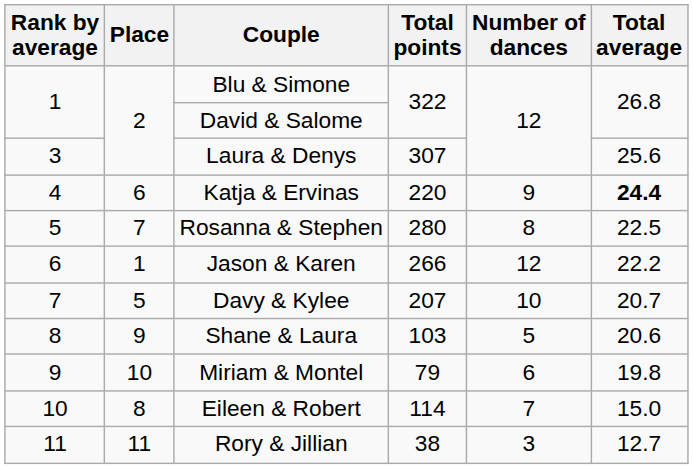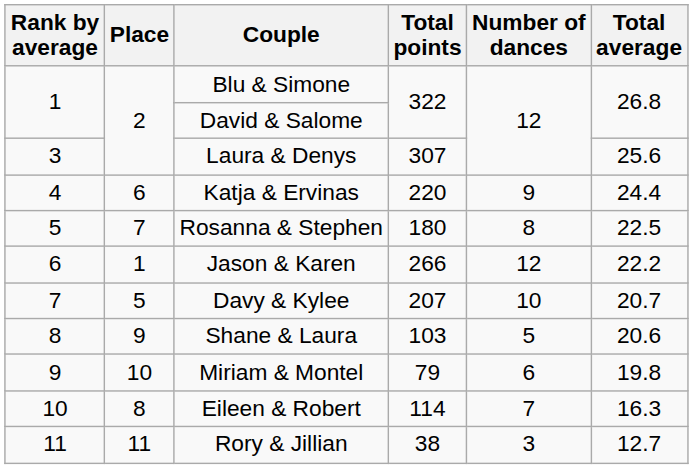Katja & Ervinas | Total average: bold -> normal
Rosanna & Stephen | Total points: 280 -> 180
Eileen & Robert | Total average: 15.0 -> 16.3
